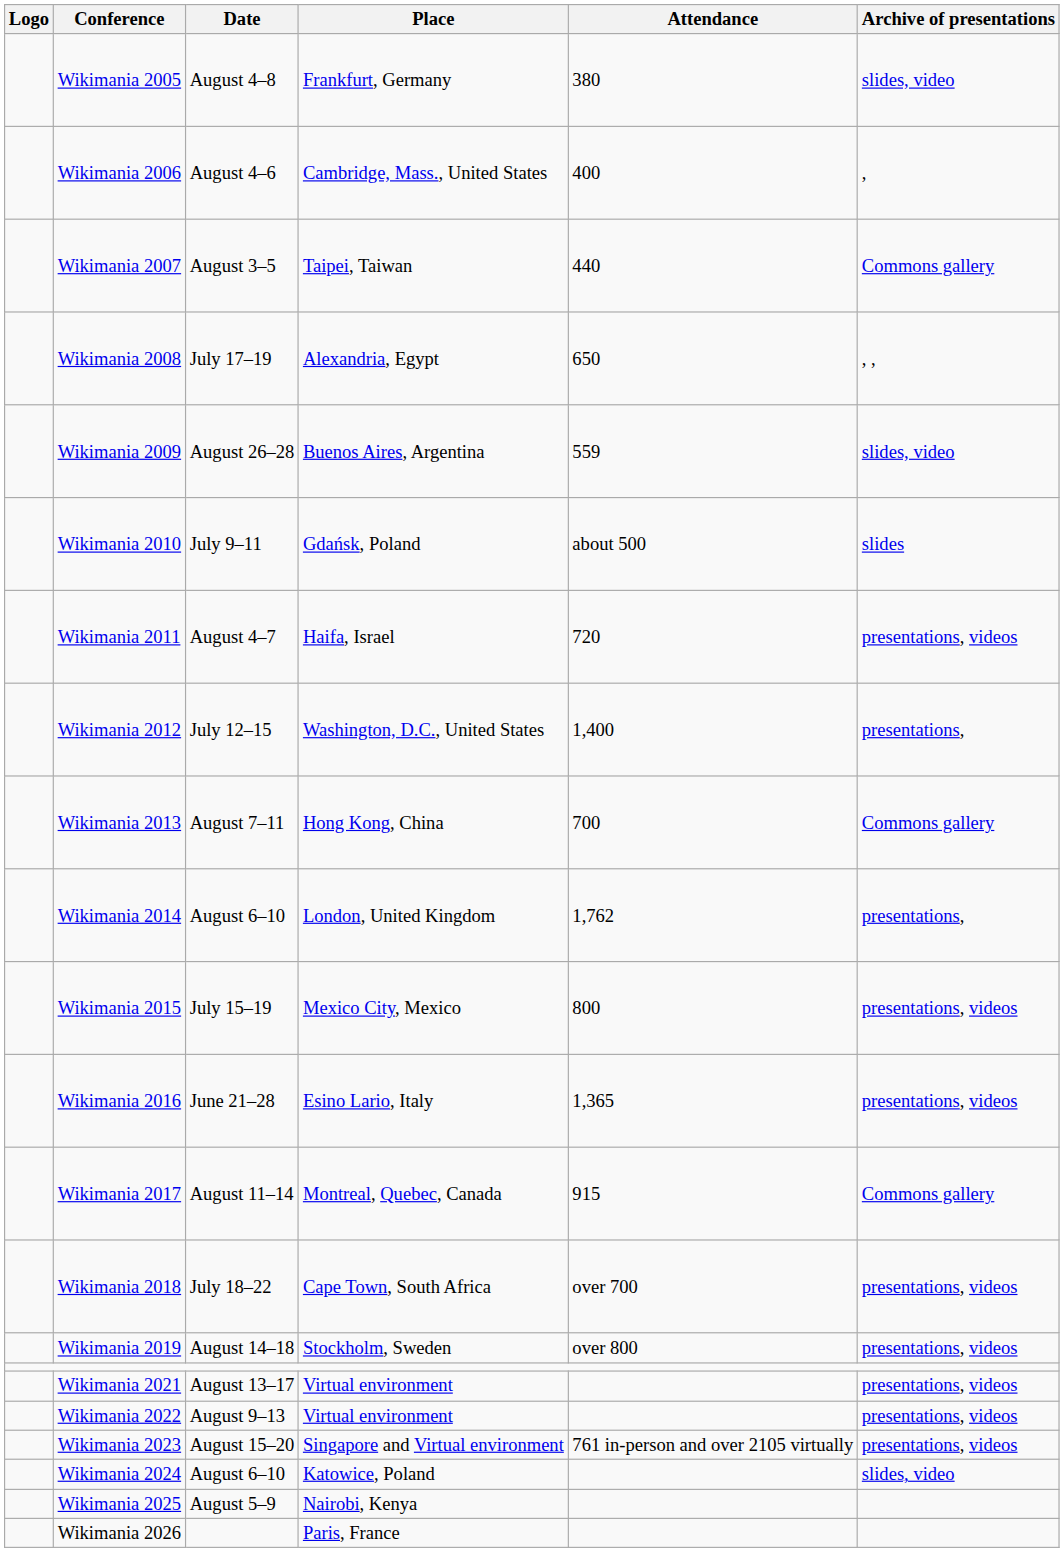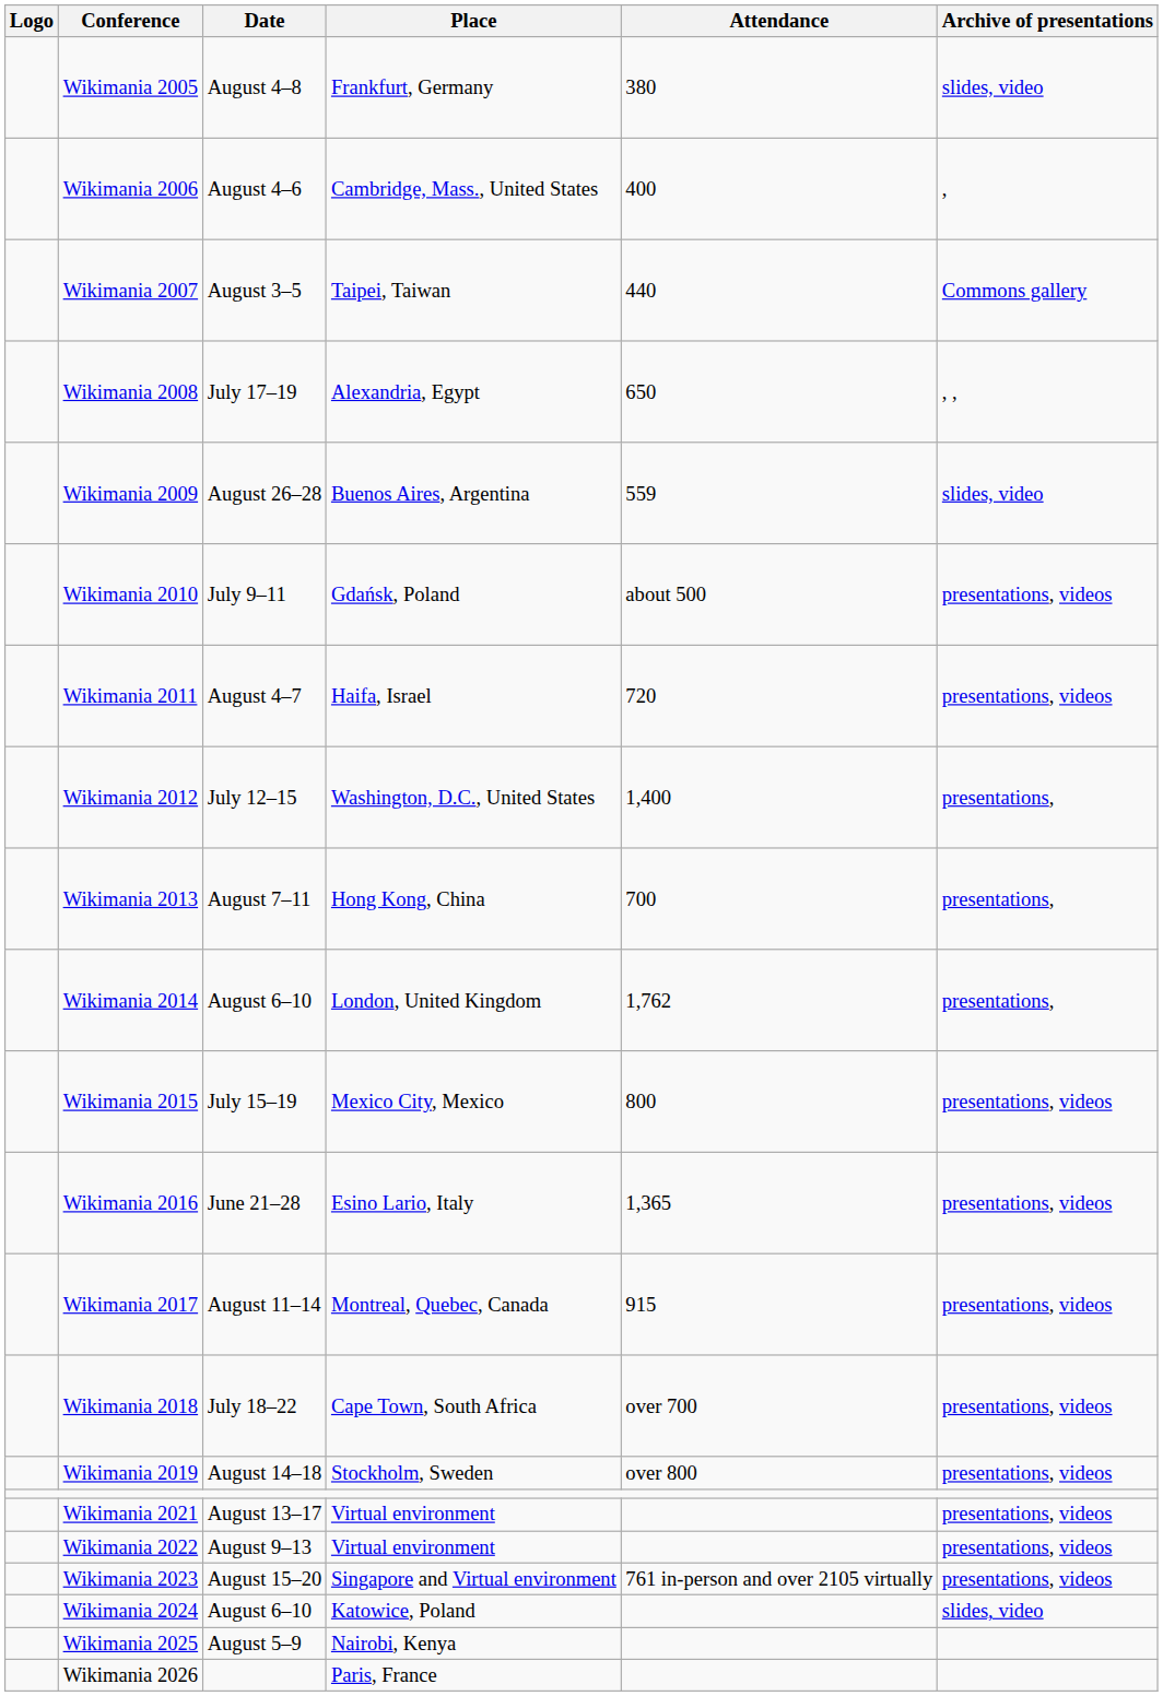Wikimania 2010 | Archive of presentations: slides -> presentations, videos
Wikimania 2013 | Archive of presentations: Commons gallery -> presentations,
Wikimania 2017 | Archive of presentations: Commons gallery -> presentations, videos
